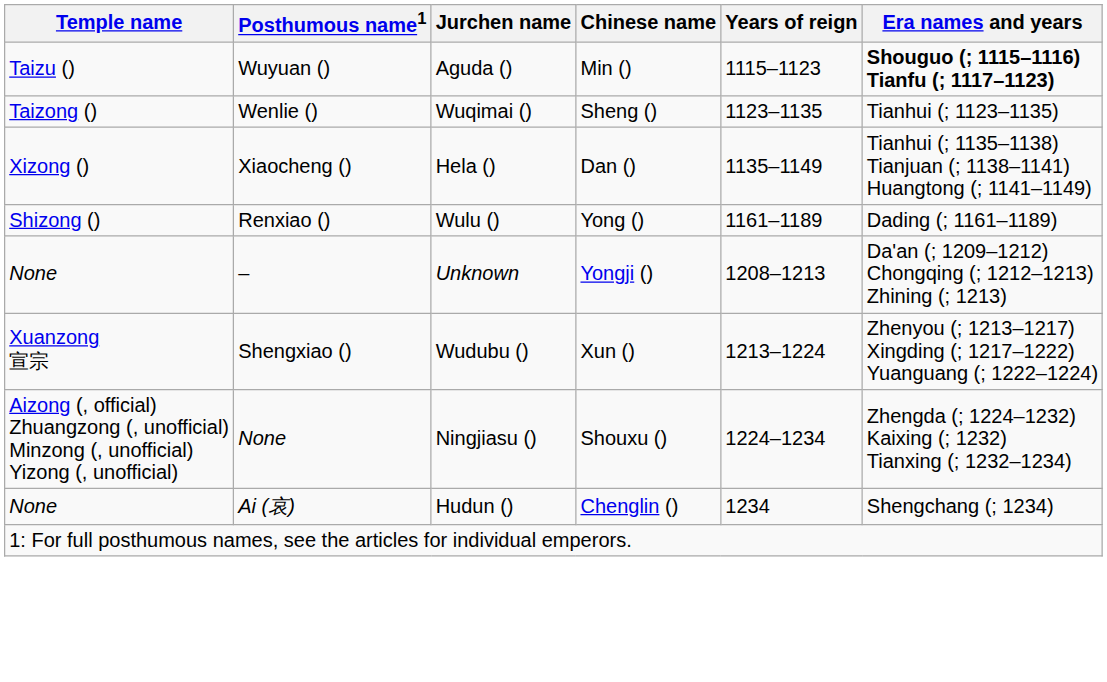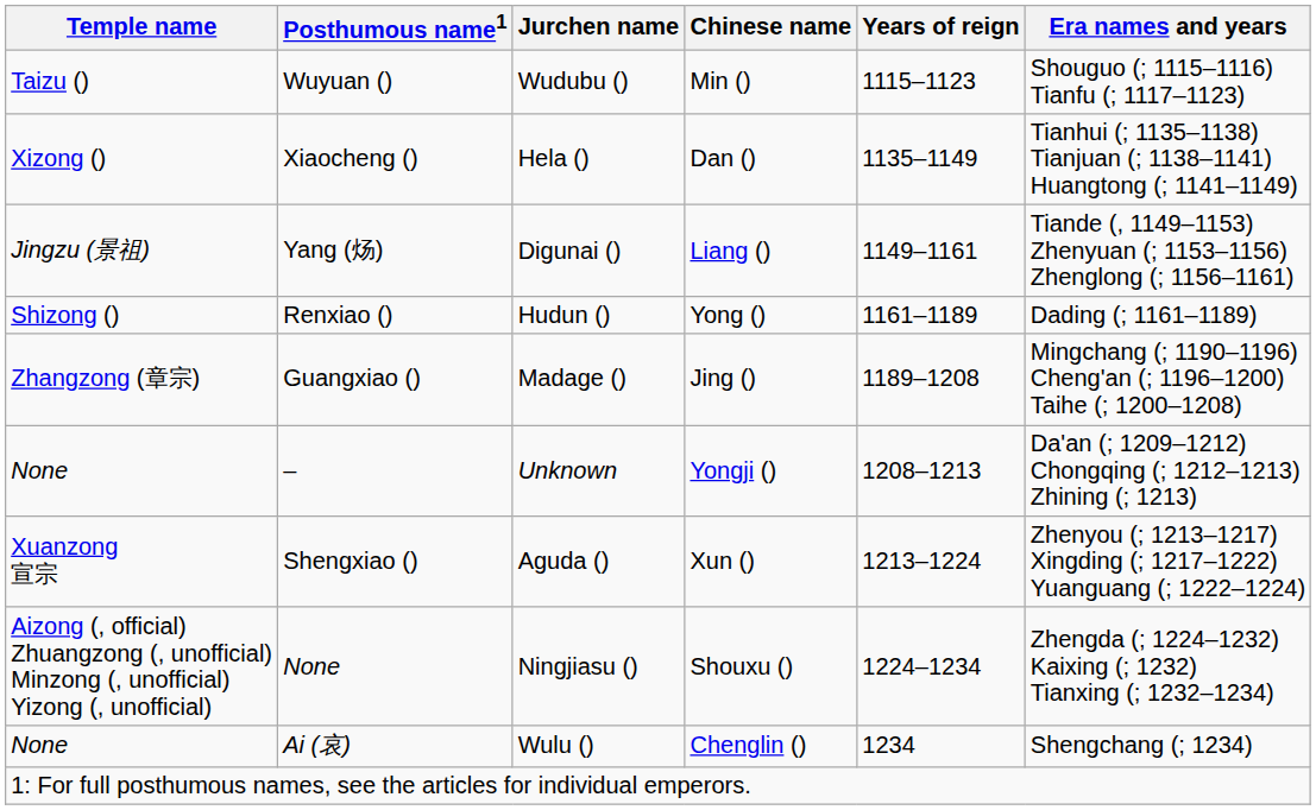Wuyuan () | Jurchen name: Aguda () -> Wudubu ()
Wuyuan () | Era names and years: bold -> normal
- row: Taizong () | Wenlie () | Wuqimai () | Sheng () | 1123–1135 | Tianhui (; 1123–1135)
+ row: Jingzu (景祖) | Yang (炀) | Digunai () | Liang () | 1149–1161 | Tiande (, 1149–1153) Zhenyuan (; 1153–1156) Zhenglong (; 1156–1161)
Renxiao () | Jurchen name: Wulu () -> Hudun ()
+ row: Zhangzong (章宗) | Guangxiao () | Madage () | Jing () | 1189–1208 | Mingchang (; 1190–1196) Cheng'an (; 1196–1200) Taihe (; 1200–1208)
Shengxiao () | Jurchen name: Wudubu () -> Aguda ()
Ai (哀) | Jurchen name: Hudun () -> Wulu ()
